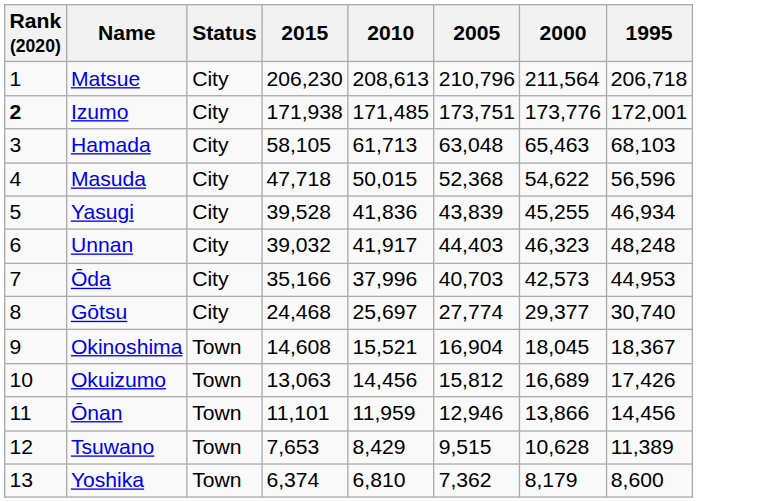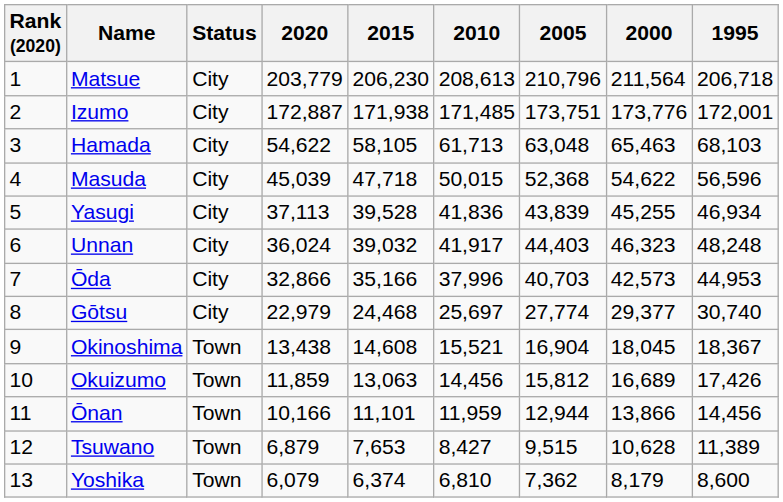+ column: 2020 | 203,779 | 172,887 | 54,622 | 45,039 | 37,113 | 36,024 | 32,866 | 22,979 | 13,438 | 11,859 | 10,166 | 6,879 | 6,079
Izumo | Rank (2020): bold -> normal
Ōnan | 2005: 12,946 -> 12,944
Tsuwano | 2010: 8,429 -> 8,427
